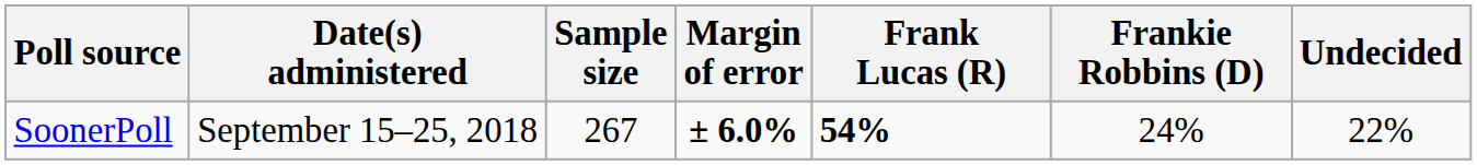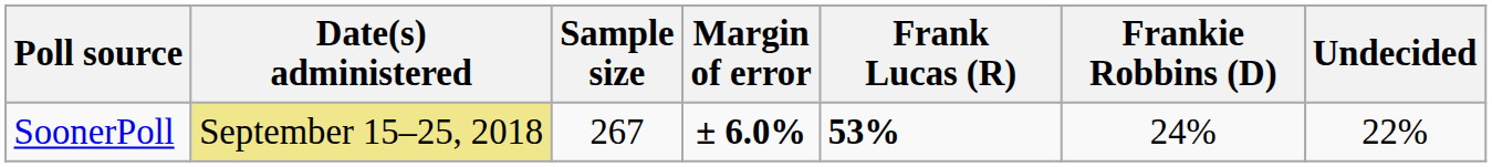SoonerPoll | Date(s) administered: no background -> khaki background
SoonerPoll | Frank Lucas (R): 54% -> 53%
